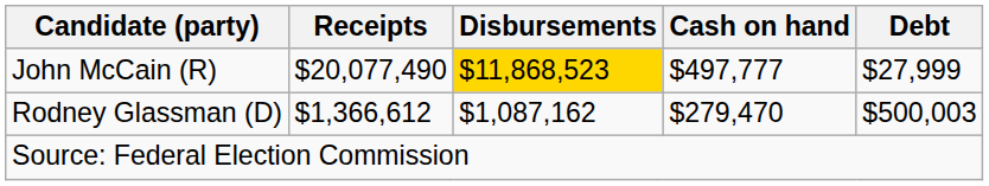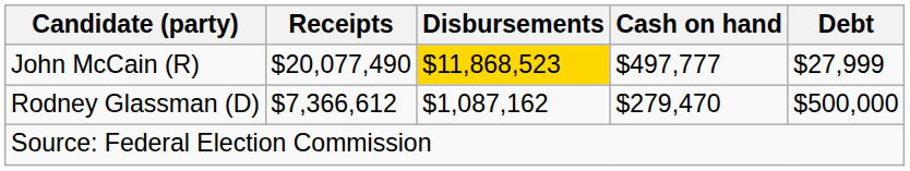Rodney Glassman (D) | Receipts: $1,366,612 -> $7,366,612
Rodney Glassman (D) | Debt: $500,003 -> $500,000
